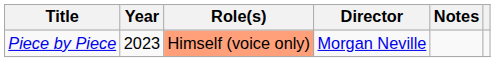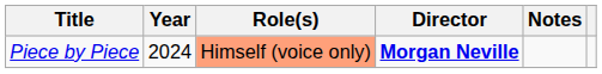Piece by Piece | Year: 2023 -> 2024
Piece by Piece | Director: normal -> bold
